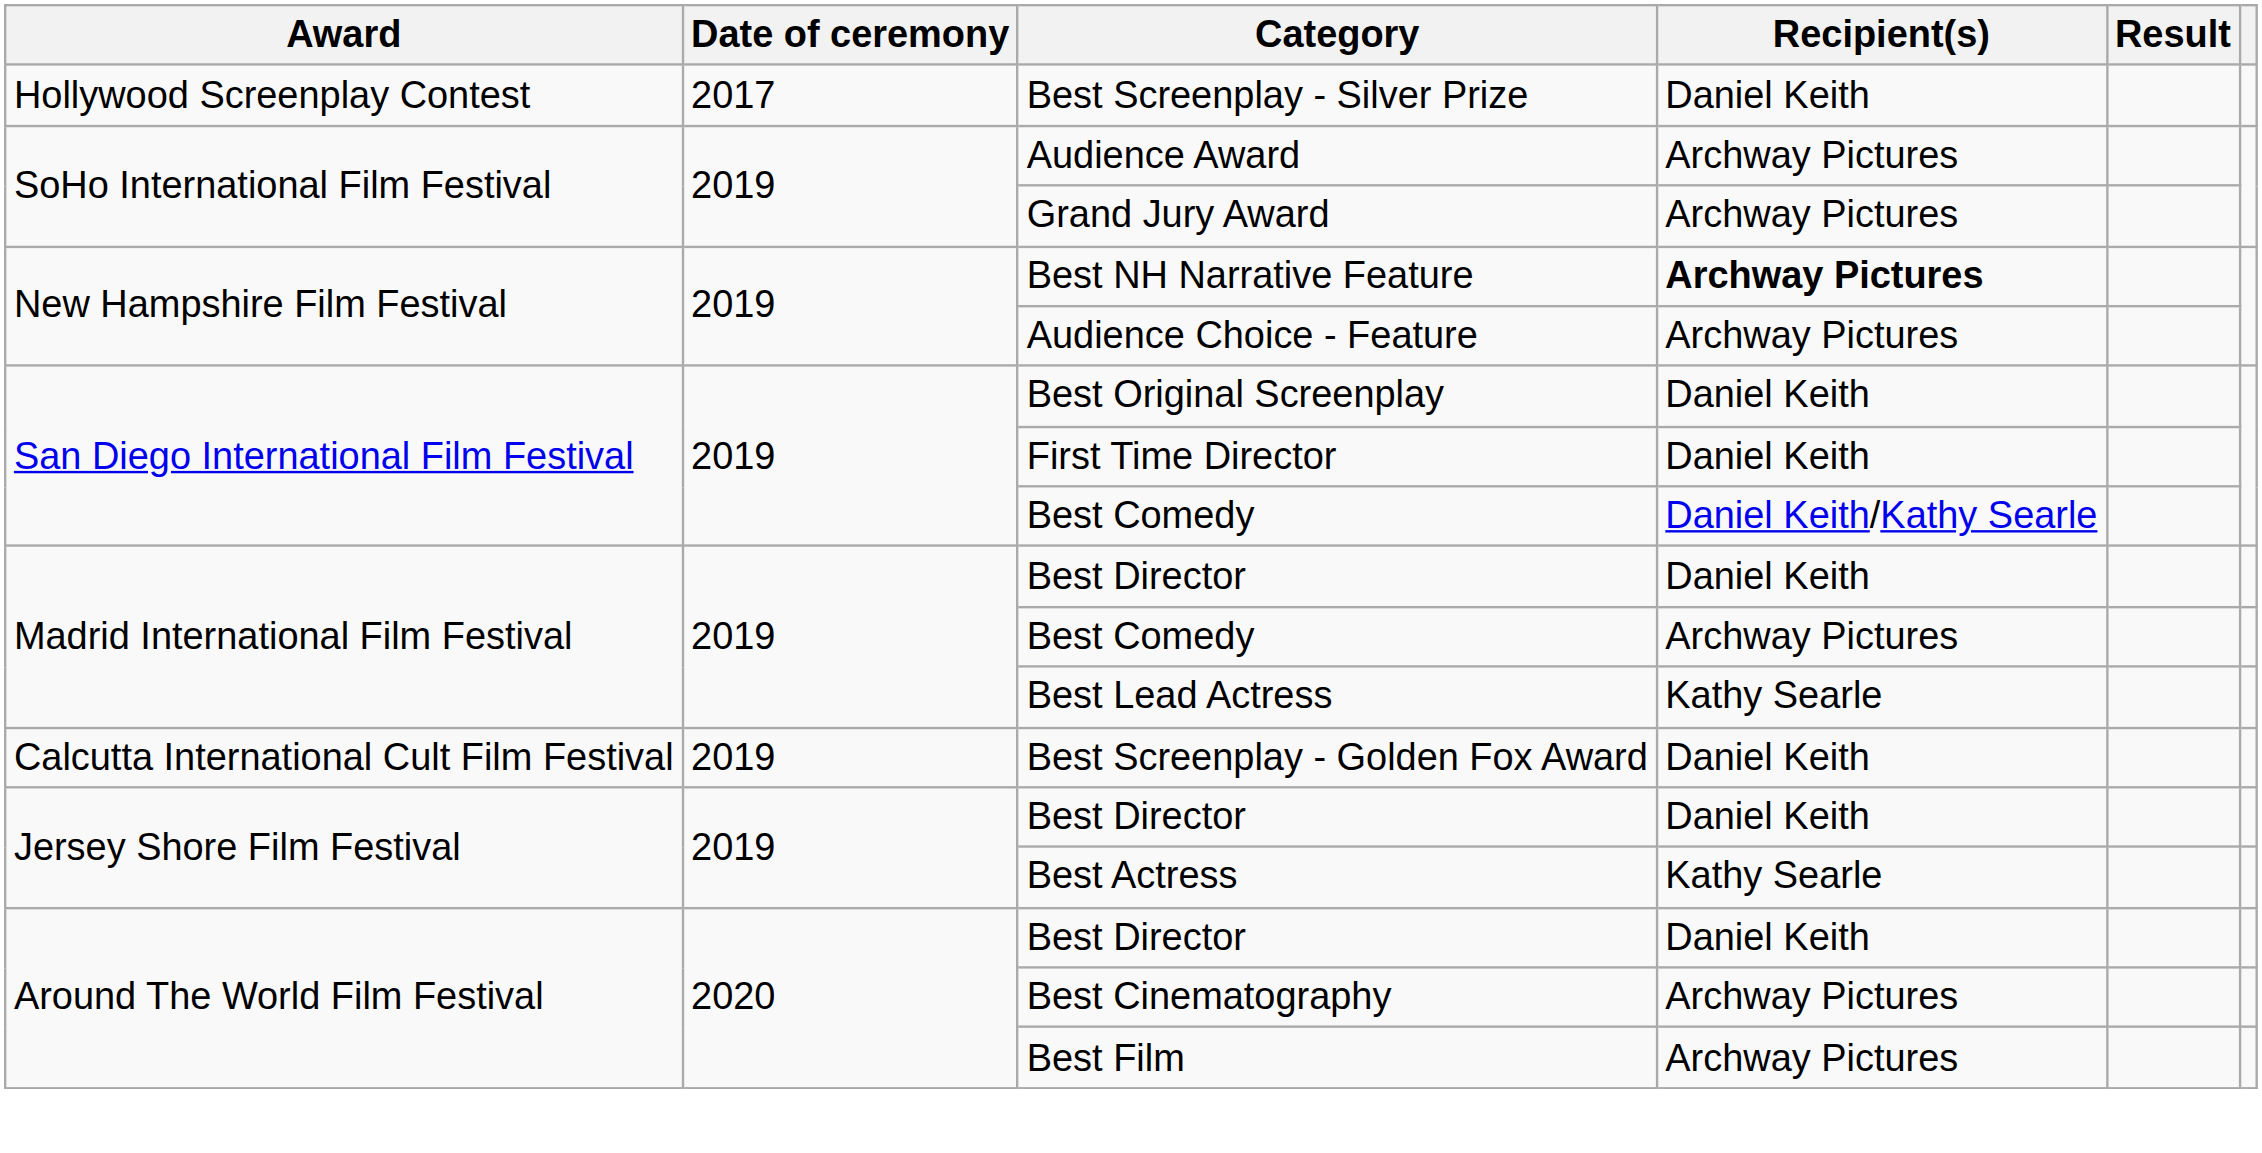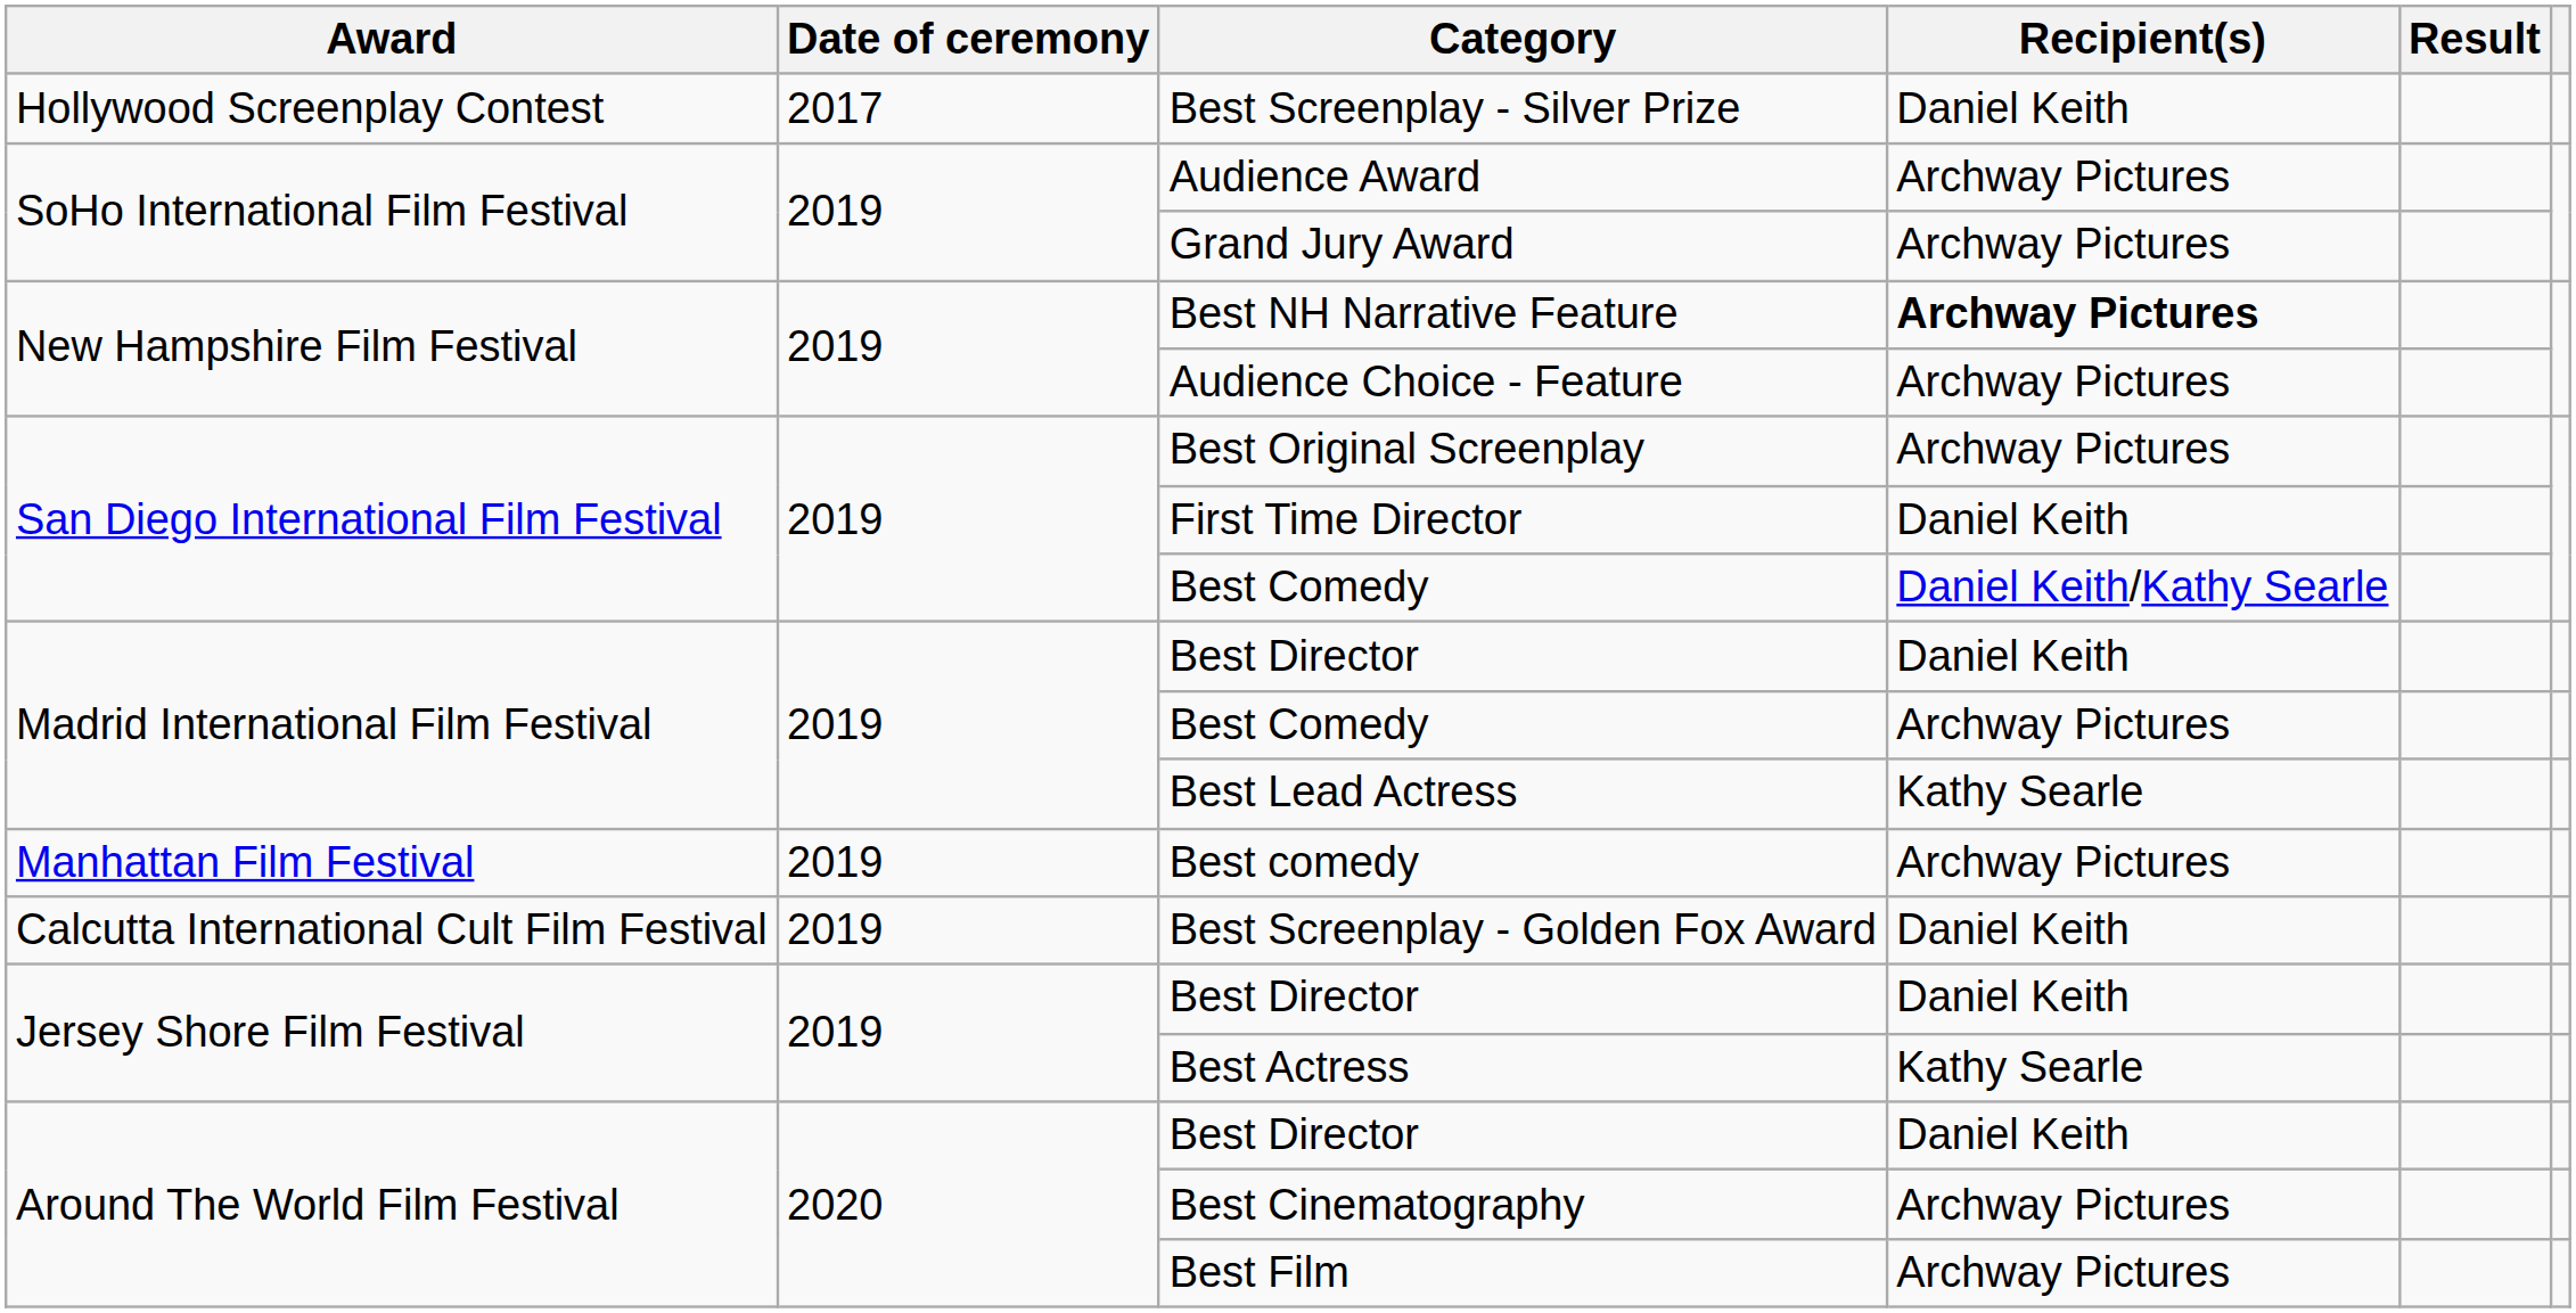Best Original Screenplay | Recipient(s): Daniel Keith -> Archway Pictures
+ row: Manhattan Film Festival | 2019 | Best comedy | Archway Pictures
